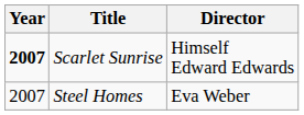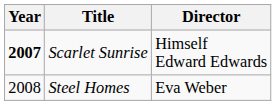Steel Homes | Year: 2007 -> 2008
